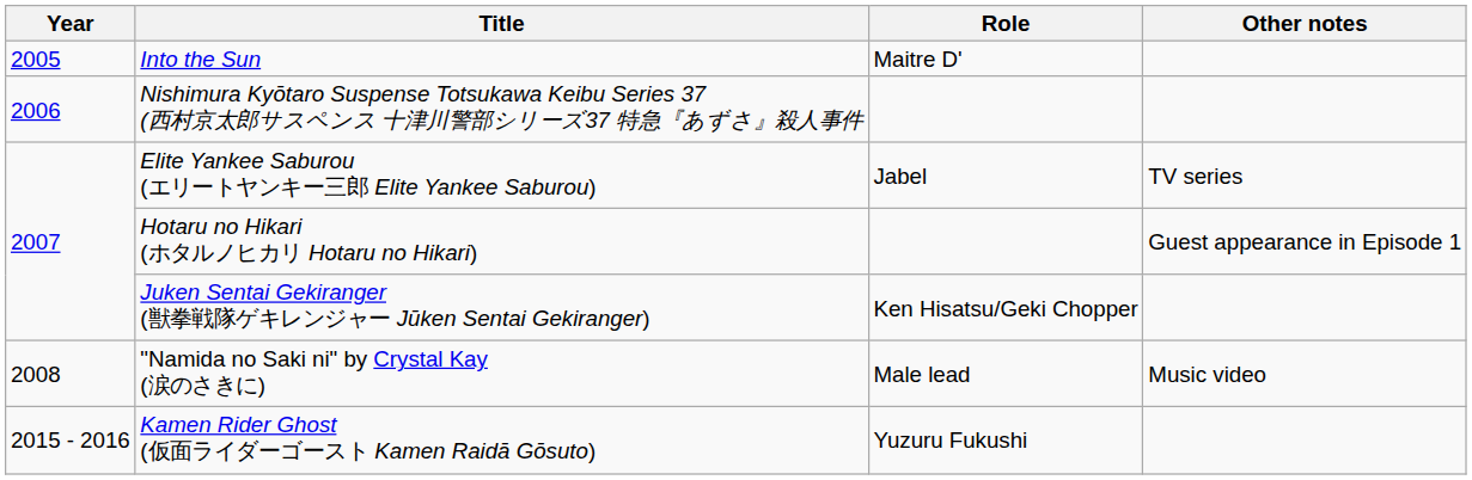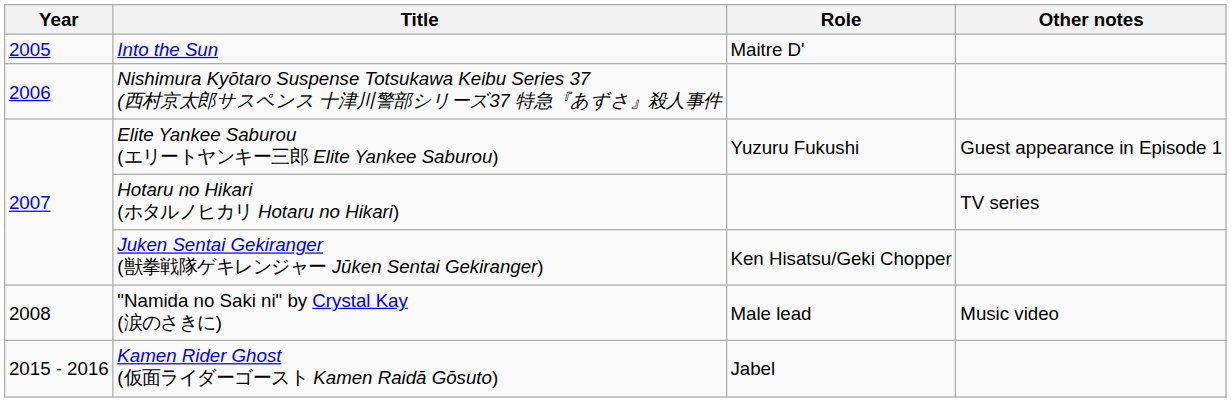Elite Yankee Saburou (エリートヤンキー三郎 Elite Yankee Saburou) | Role: Jabel -> Yuzuru Fukushi
Elite Yankee Saburou (エリートヤンキー三郎 Elite Yankee Saburou) | Other notes: TV series -> Guest appearance in Episode 1
Hotaru no Hikari (ホタルノヒカリ Hotaru no Hikari) | Other notes: Guest appearance in Episode 1 -> TV series
Kamen Rider Ghost (仮面ライダーゴースト Kamen Raidā Gōsuto) | Role: Yuzuru Fukushi -> Jabel
